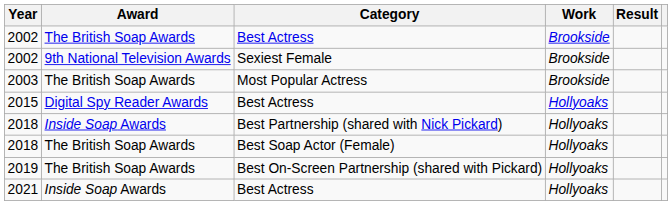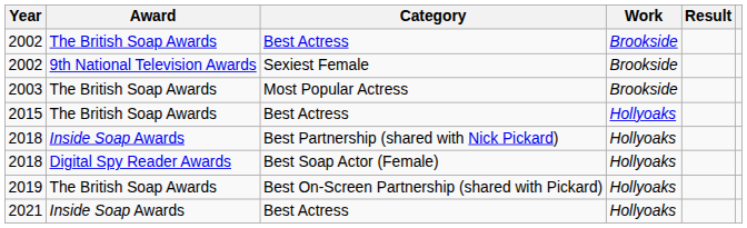2015 | Award: Digital Spy Reader Awards -> The British Soap Awards
2018 / Best Soap Actor (Female) | Award: The British Soap Awards -> Digital Spy Reader Awards
